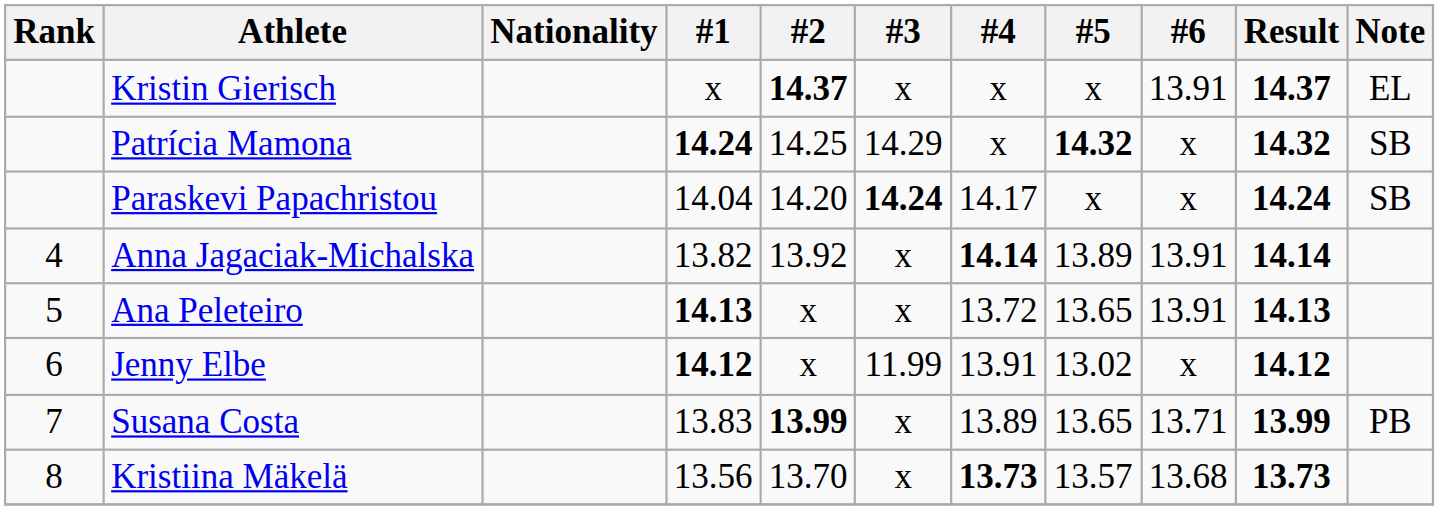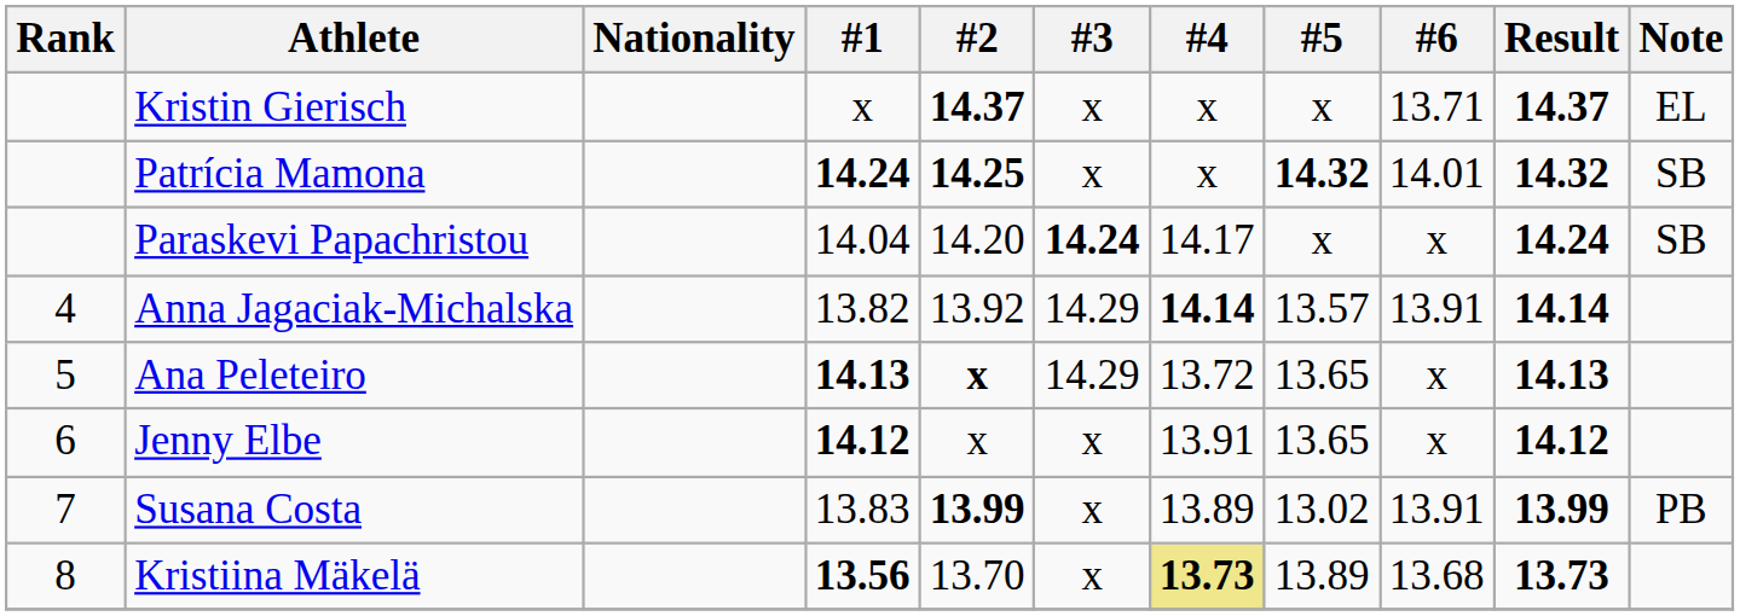Kristin Gierisch | #6: 13.91 -> 13.71
Patrícia Mamona | #2: normal -> bold
Patrícia Mamona | #3: 14.29 -> x
Patrícia Mamona | #6: x -> 14.01
Anna Jagaciak-Michalska | #3: x -> 14.29
Anna Jagaciak-Michalska | #5: 13.89 -> 13.57
Ana Peleteiro | #2: normal -> bold
Ana Peleteiro | #3: x -> 14.29
Ana Peleteiro | #6: 13.91 -> x
Jenny Elbe | #3: 11.99 -> x
Jenny Elbe | #5: 13.02 -> 13.65
Susana Costa | #5: 13.65 -> 13.02
Susana Costa | #6: 13.71 -> 13.91
Kristiina Mäkelä | #1: normal -> bold
Kristiina Mäkelä | #4: no background -> khaki background
Kristiina Mäkelä | #5: 13.57 -> 13.89
